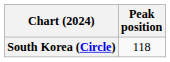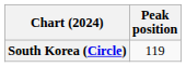South Korea (Circle) | Peak position: 118 -> 119
